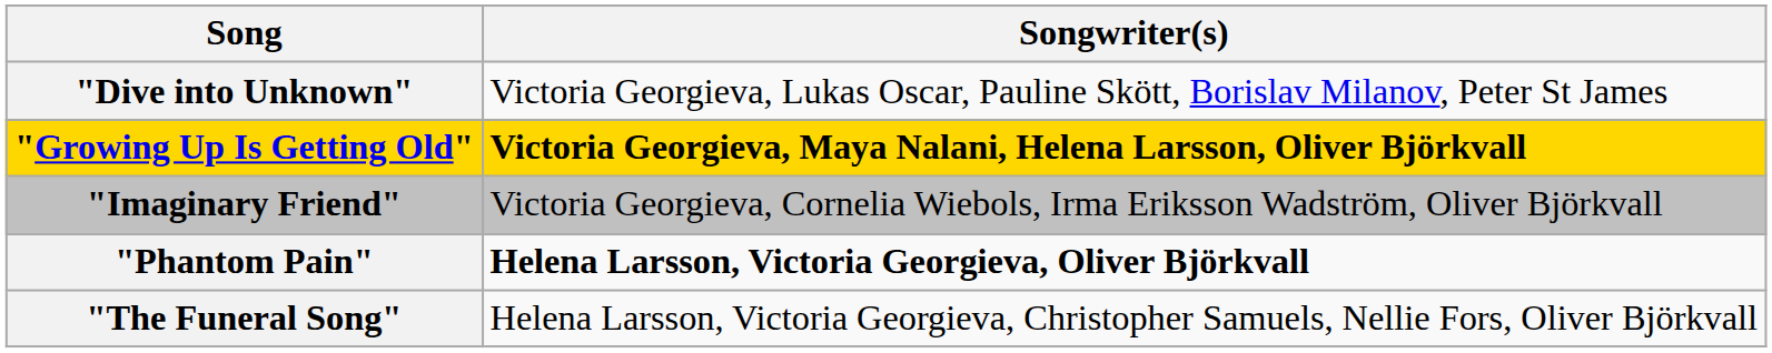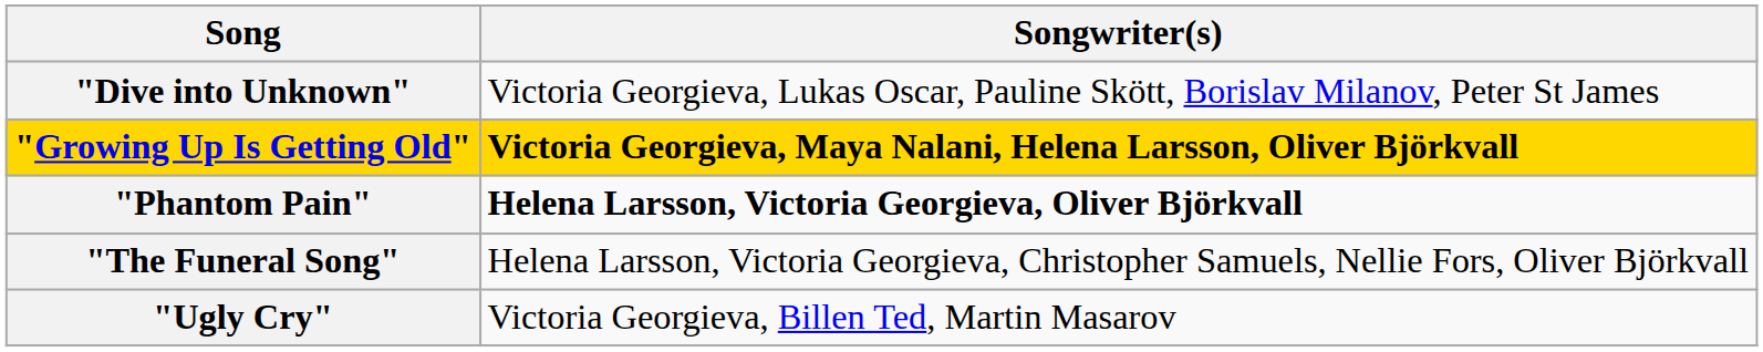- row: "Imaginary Friend" | Victoria Georgieva, Cornelia Wiebols, Irma Eriksson Wadström, Oliver Björkvall
+ row: "Ugly Cry" | Victoria Georgieva, Billen Ted, Martin Masarov
